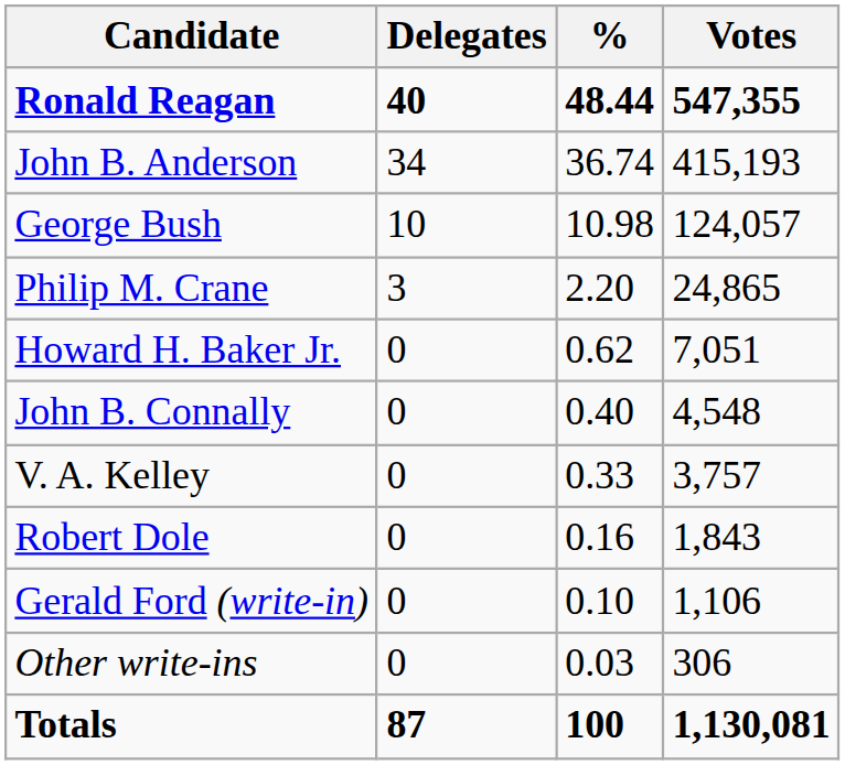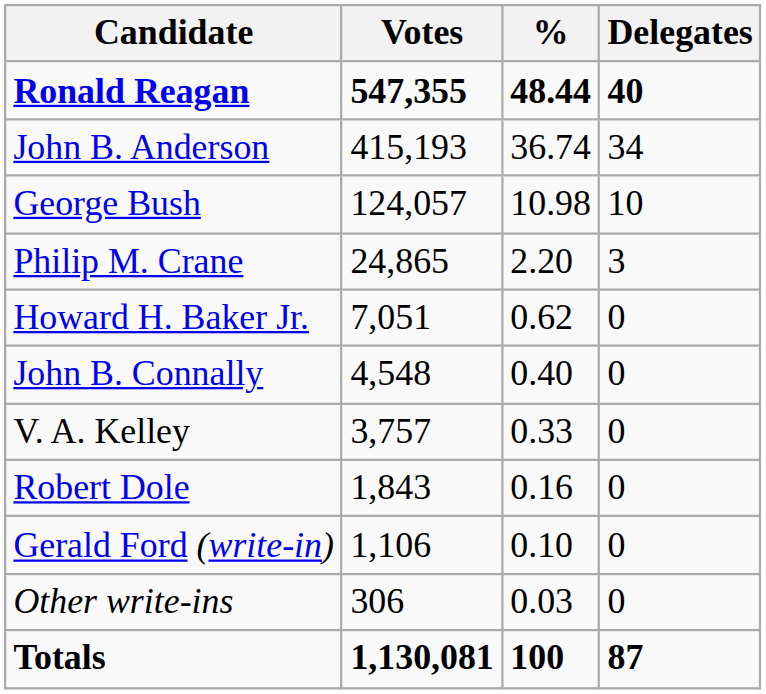columns swapped: Votes <-> Delegates
